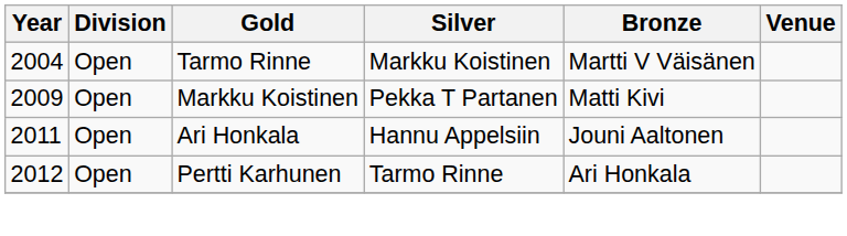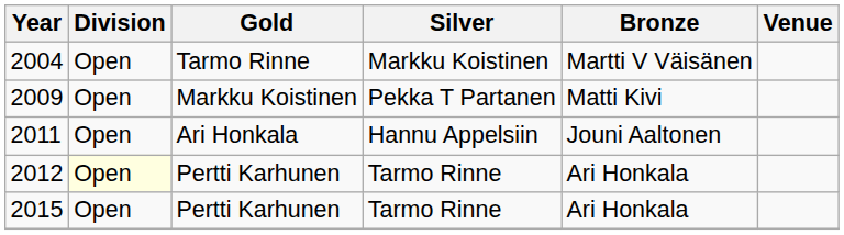2012 | Division: no background -> lightyellow background
+ row: 2015 | Open | Pertti Karhunen | Tarmo Rinne | Ari Honkala
